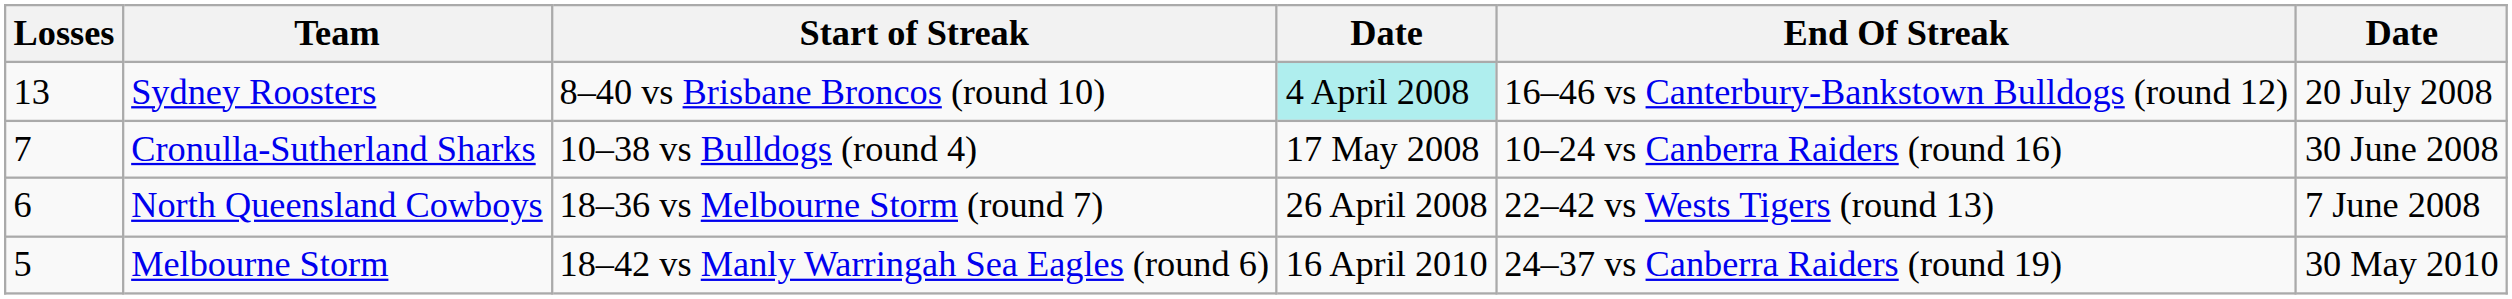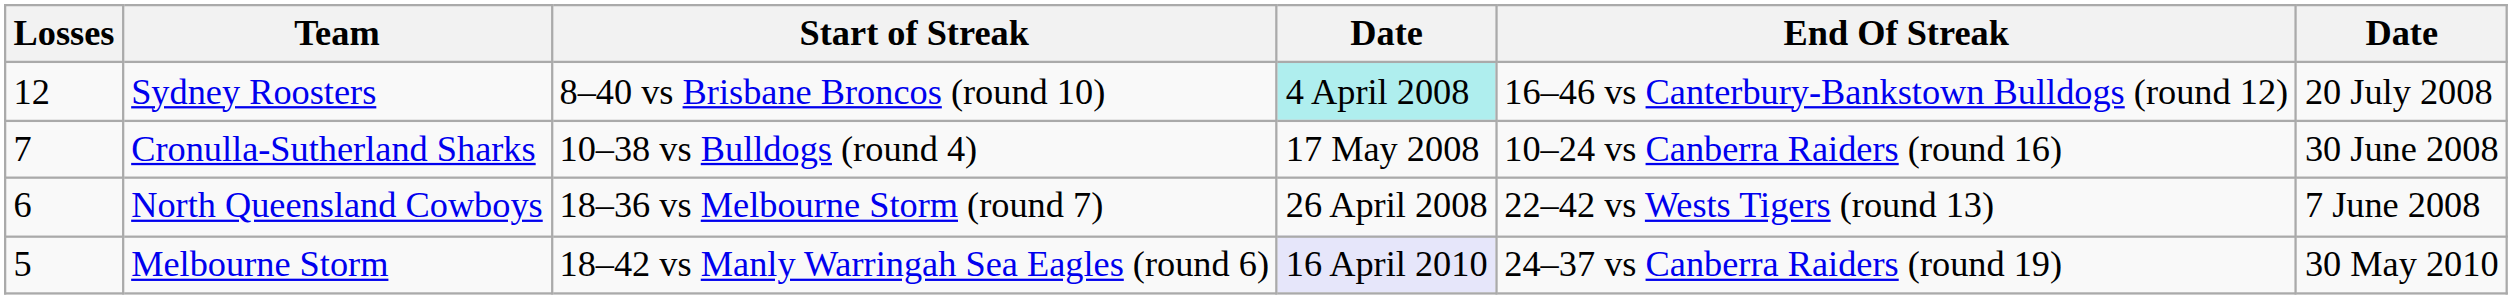Sydney Roosters | Losses: 13 -> 12
Melbourne Storm | column 4: no background -> lavender background
